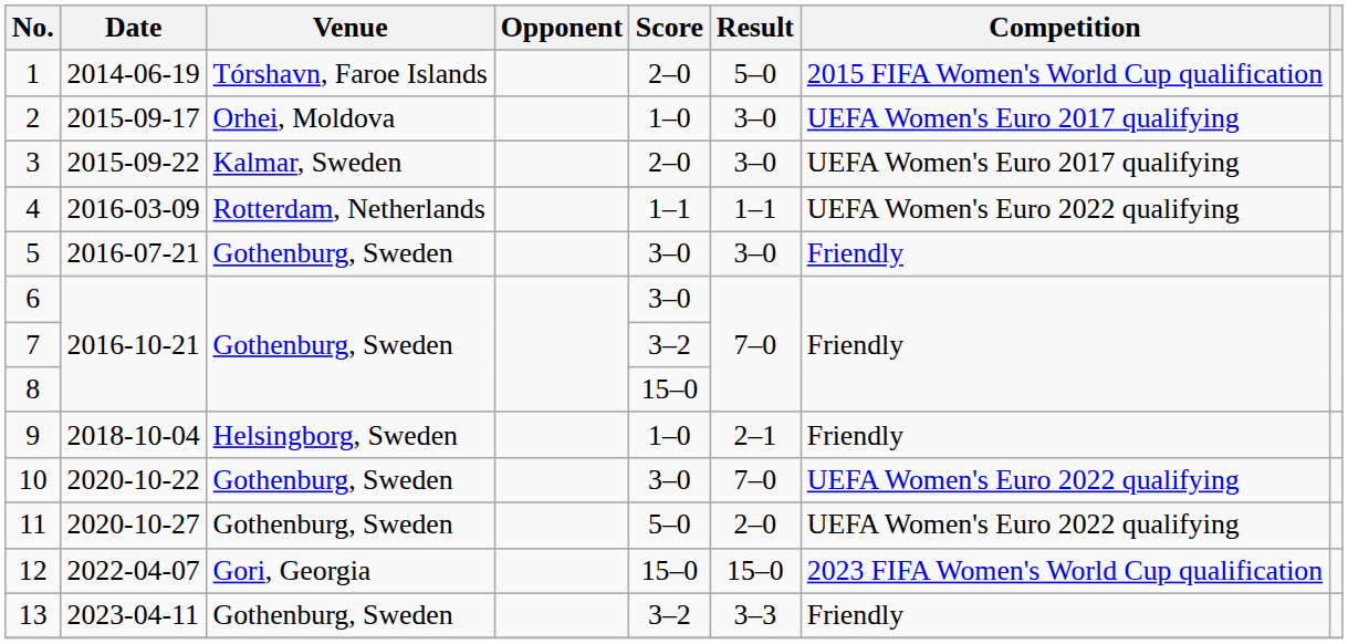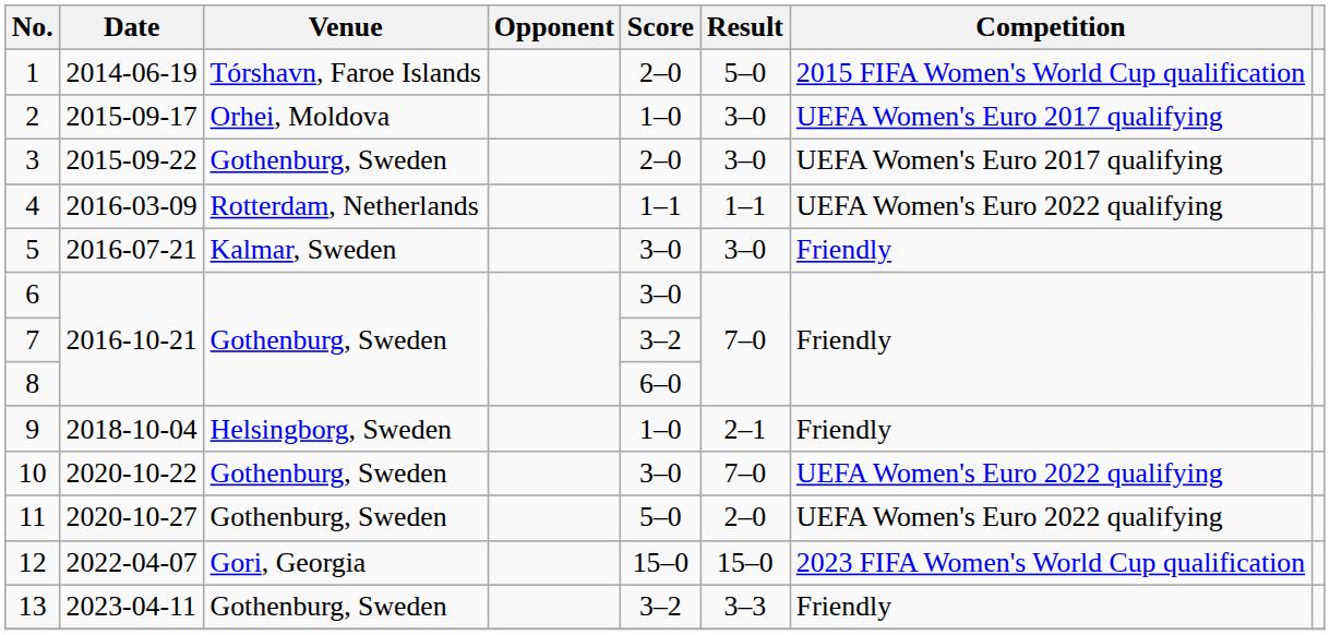3 | Venue: Kalmar, Sweden -> Gothenburg, Sweden
5 | Venue: Gothenburg, Sweden -> Kalmar, Sweden
8 | Score: 15–0 -> 6–0
